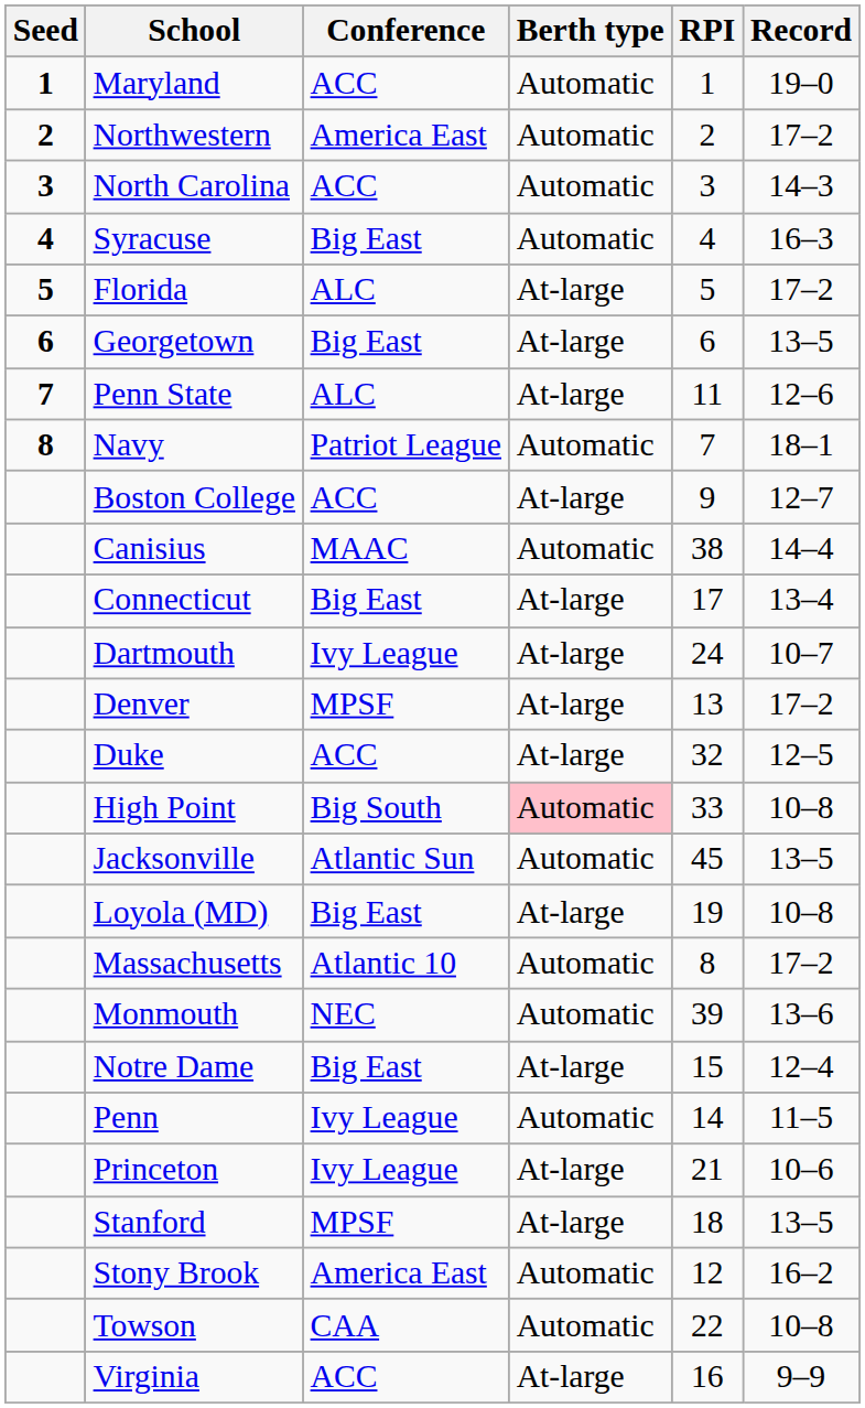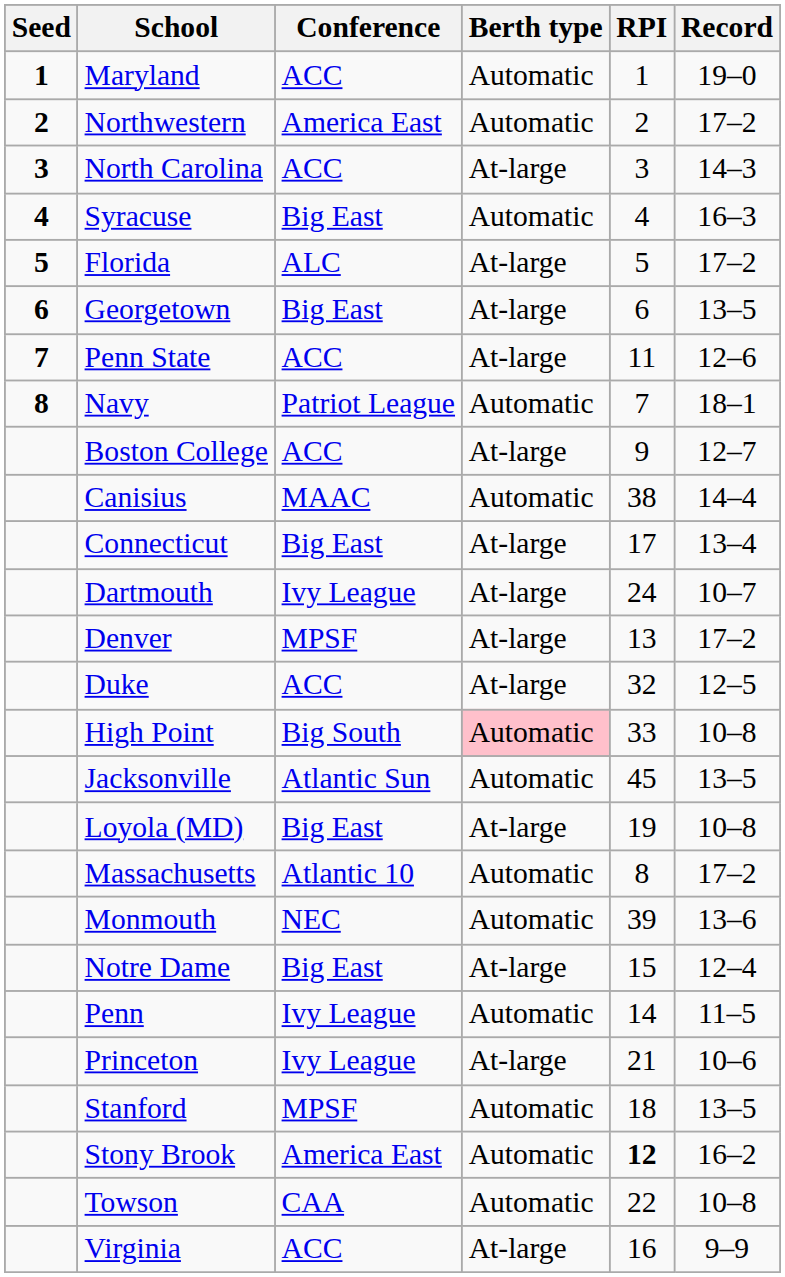North Carolina | Berth type: Automatic -> At-large
Penn State | Conference: ALC -> ACC
Stanford | Berth type: At-large -> Automatic
Stony Brook | RPI: normal -> bold
